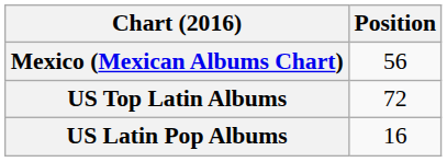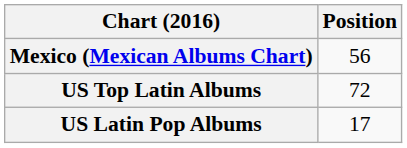US Latin Pop Albums | Position: 16 -> 17
